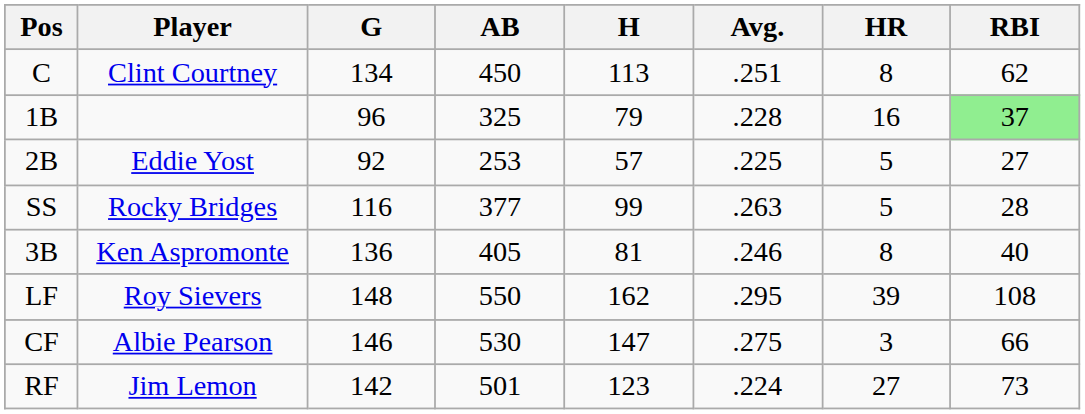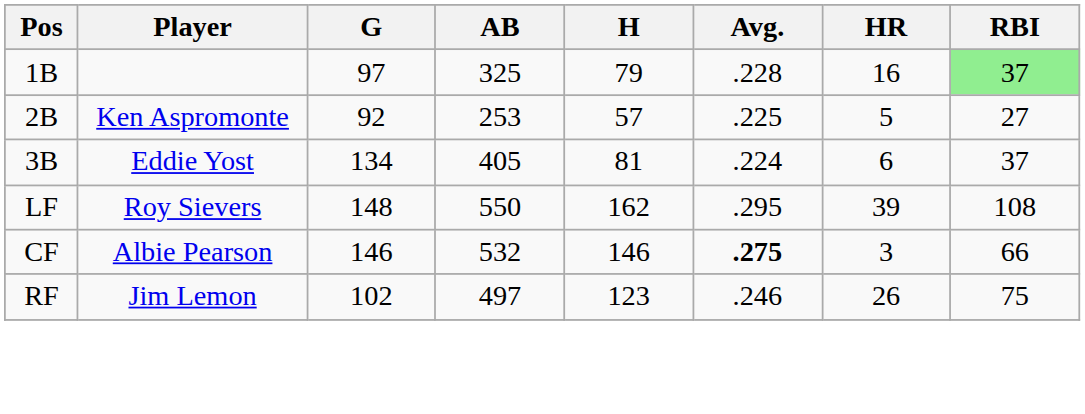- row: C | Clint Courtney | 134 | 450 | 113 | .251 | 8 | 62
1B | G: 96 -> 97
2B | Player: Eddie Yost -> Ken Aspromonte
- row: SS | Rocky Bridges | 116 | 377 | 99 | .263 | 5 | 28
3B | Player: Ken Aspromonte -> Eddie Yost
3B | G: 136 -> 134
3B | Avg.: .246 -> .224
3B | HR: 8 -> 6
3B | RBI: 40 -> 37
CF | AB: 530 -> 532
CF | H: 147 -> 146
CF | Avg.: normal -> bold
RF | G: 142 -> 102
RF | AB: 501 -> 497
RF | Avg.: .224 -> .246
RF | HR: 27 -> 26
RF | RBI: 73 -> 75
